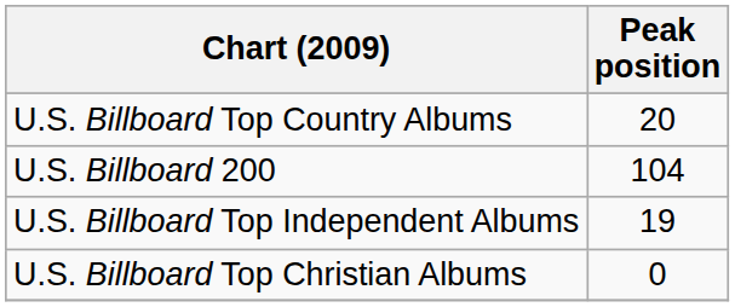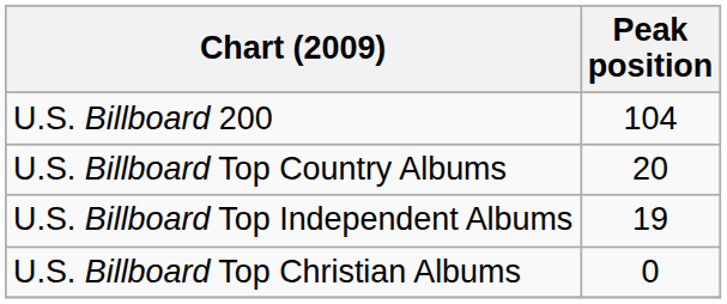rows swapped: U.S. Billboard Top Country Albums <-> U.S. Billboard 200
